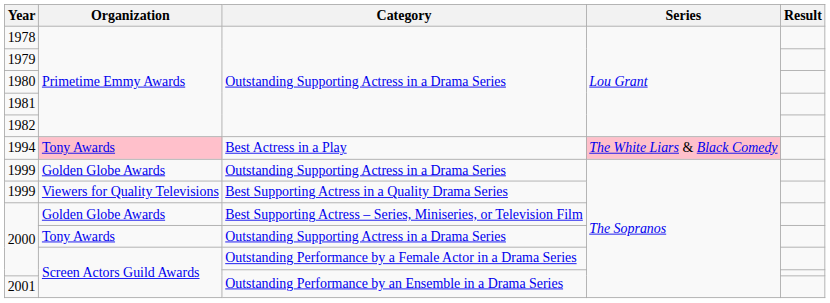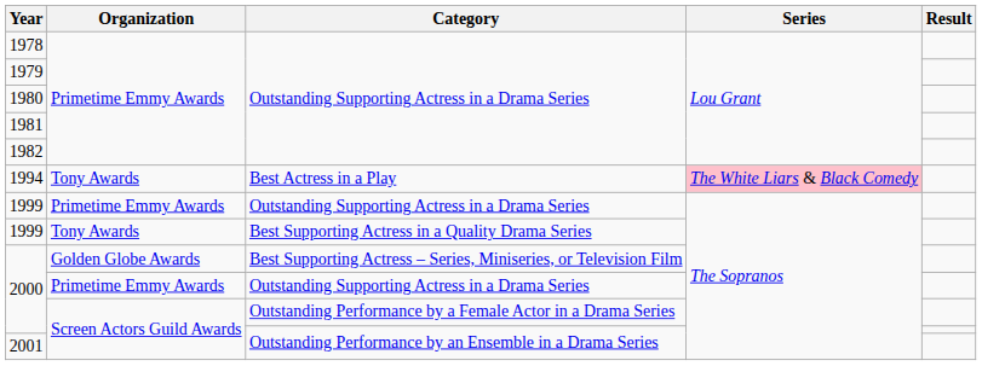1994 | Organization: pink background -> no background
1999 / Outstanding Supporting Actress in a Drama Series | Organization: Golden Globe Awards -> Primetime Emmy Awards
1999 / Best Supporting Actress in a Quality Drama Series | Organization: Viewers for Quality Televisions -> Tony Awards
2000 / Outstanding Supporting Actress in a Drama Series | Organization: Tony Awards -> Primetime Emmy Awards
